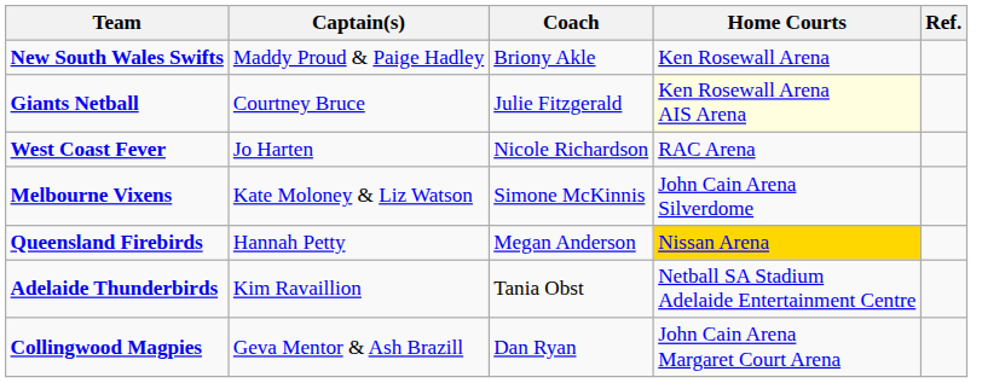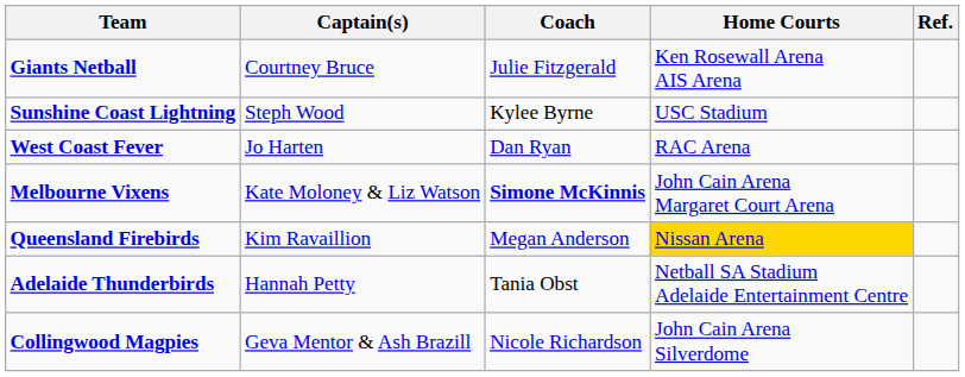- row: New South Wales Swifts | Maddy Proud & Paige Hadley | Briony Akle | Ken Rosewall Arena
Giants Netball | Home Courts: lightyellow background -> no background
+ row: Sunshine Coast Lightning | Steph Wood | Kylee Byrne | USC Stadium
West Coast Fever | Coach: Nicole Richardson -> Dan Ryan
Melbourne Vixens | Coach: normal -> bold
Melbourne Vixens | Home Courts: John Cain Arena Silverdome -> John Cain Arena Margaret Court Arena
Queensland Firebirds | Captain(s): Hannah Petty -> Kim Ravaillion
Adelaide Thunderbirds | Captain(s): Kim Ravaillion -> Hannah Petty
Collingwood Magpies | Coach: Dan Ryan -> Nicole Richardson
Collingwood Magpies | Home Courts: John Cain Arena Margaret Court Arena -> John Cain Arena Silverdome
